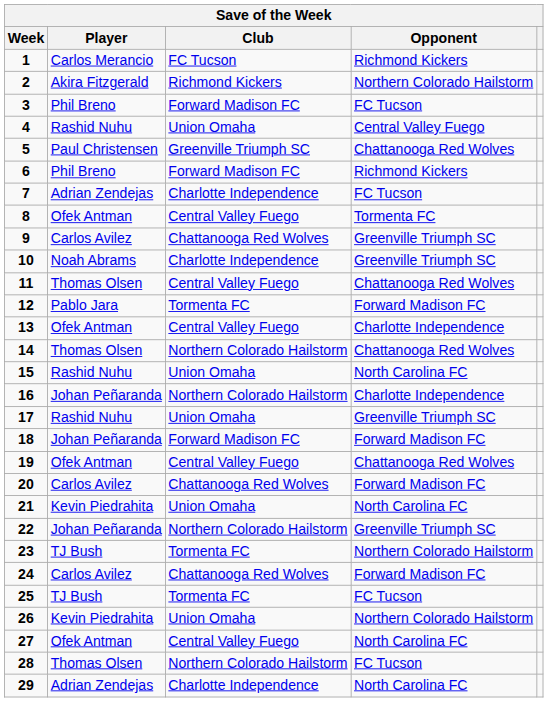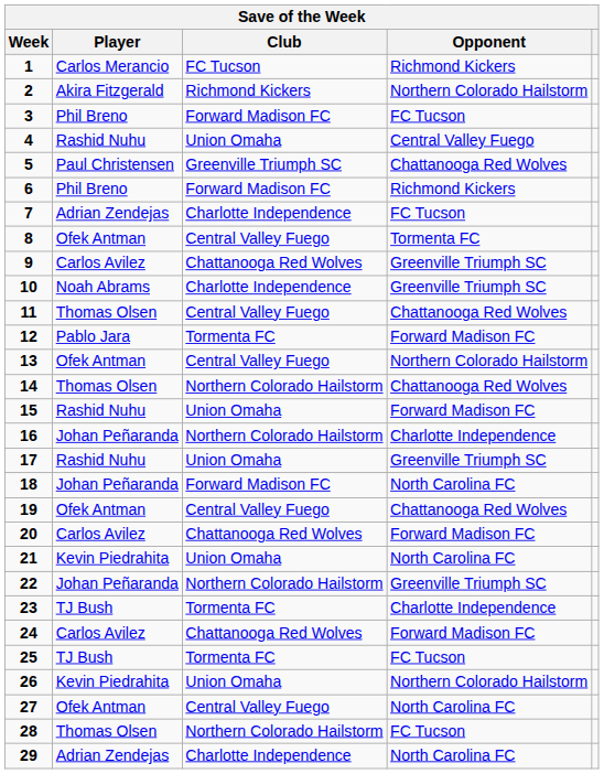13 | Opponent: Charlotte Independence -> Northern Colorado Hailstorm
15 | Opponent: North Carolina FC -> Forward Madison FC
18 | Opponent: Forward Madison FC -> North Carolina FC
23 | Opponent: Northern Colorado Hailstorm -> Charlotte Independence
